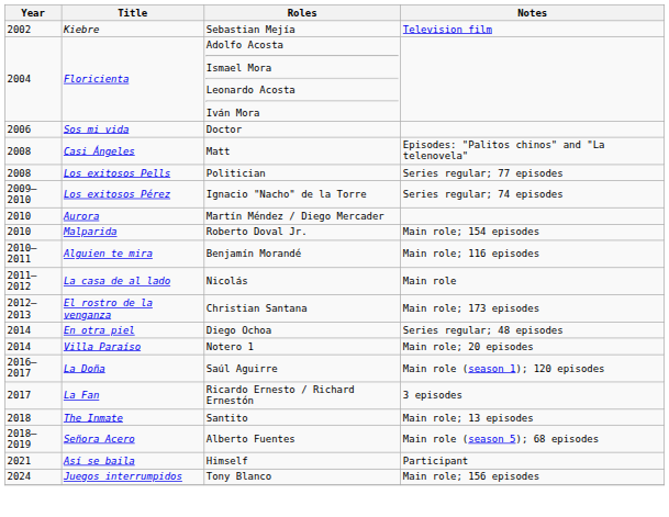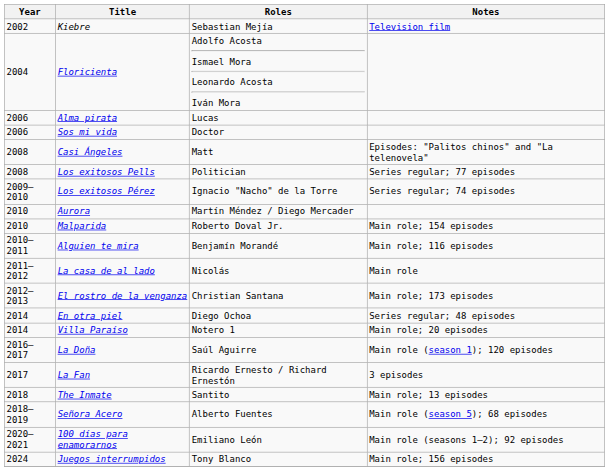+ row: 2006 | Alma pirata | Lucas
+ row: 2020–2021 | 100 días para enamorarnos | Emiliano León | Main role (seasons 1–2); 92 episodes
- row: 2021 | Así se baila | Himself | Participant
